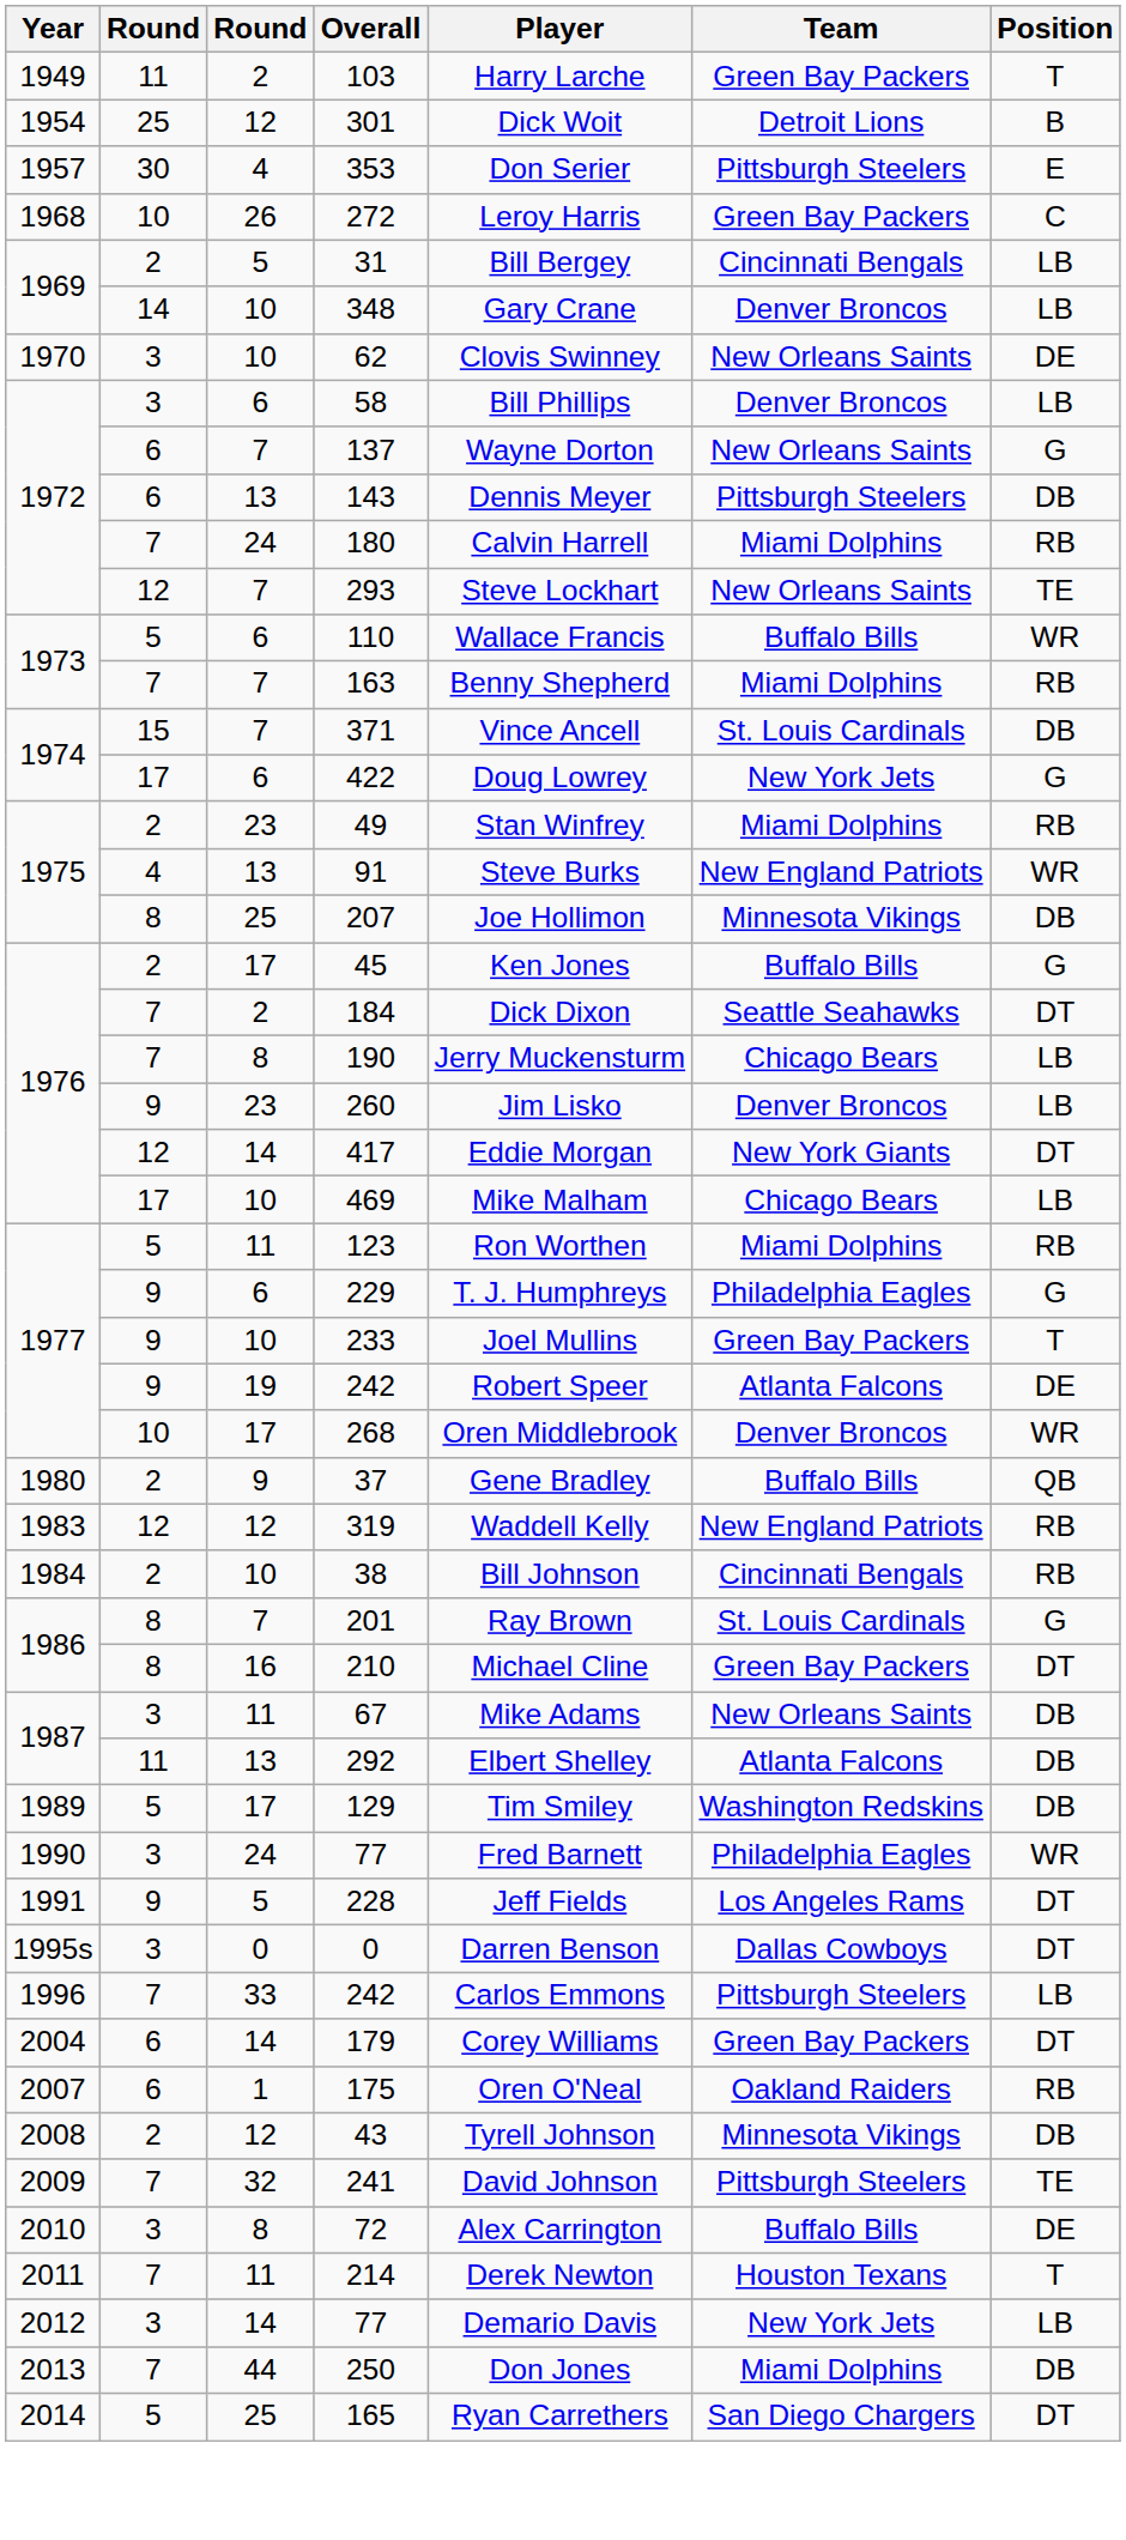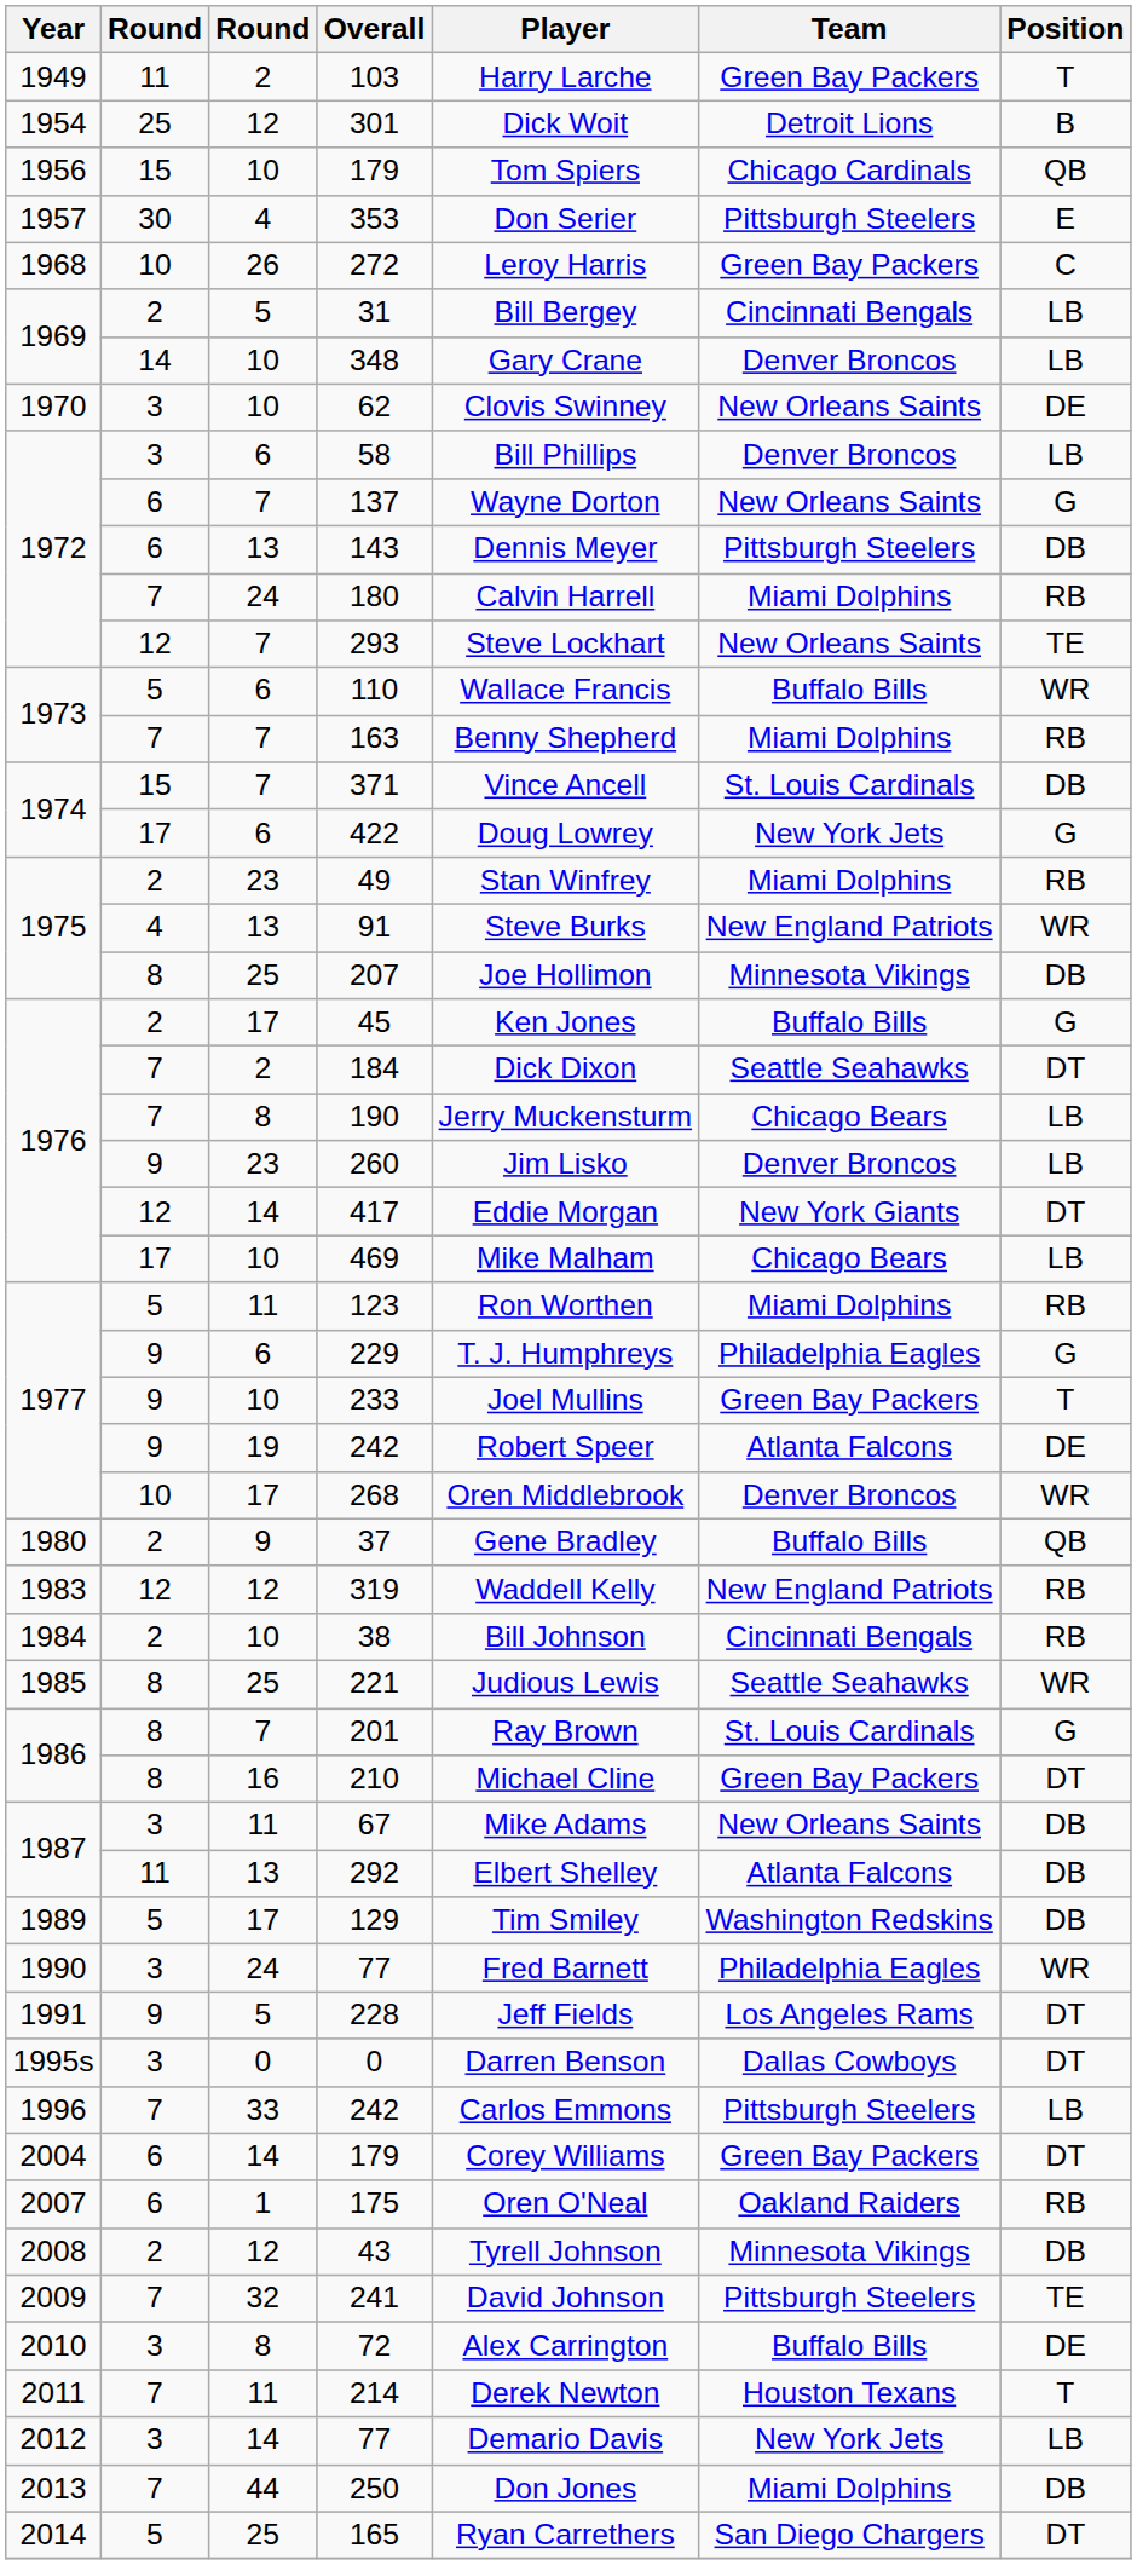+ row: 1956 | 15 | 10 | 179 | Tom Spiers | Chicago Cardinals | QB
+ row: 1985 | 8 | 25 | 221 | Judious Lewis | Seattle Seahawks | WR
